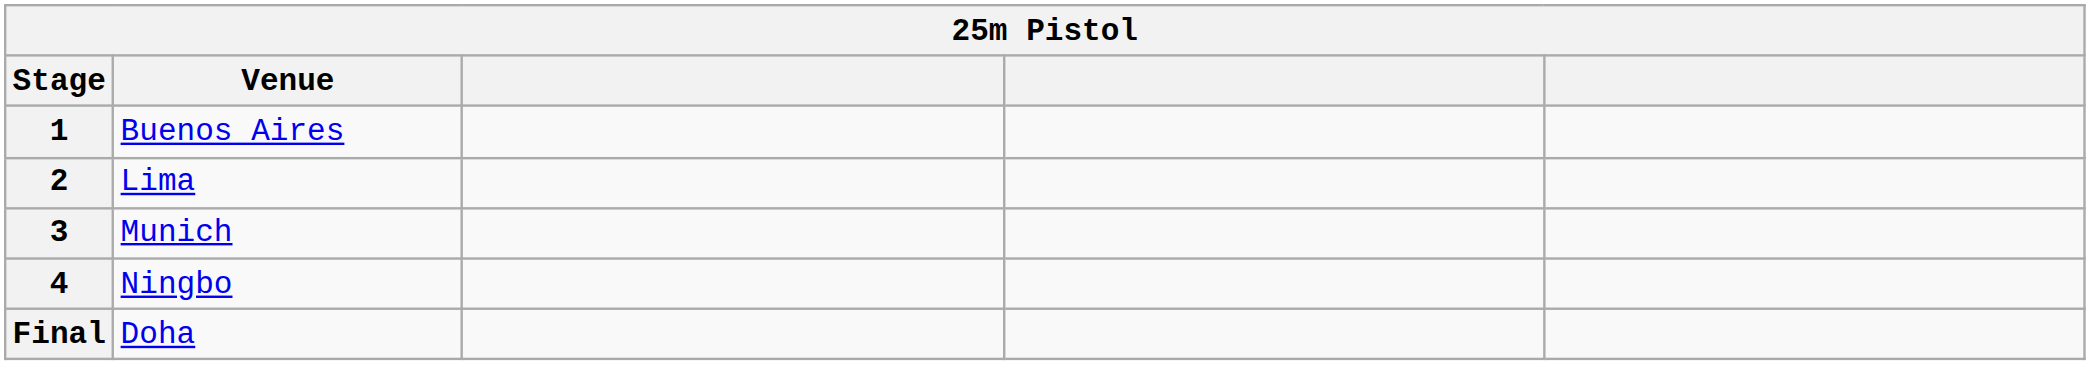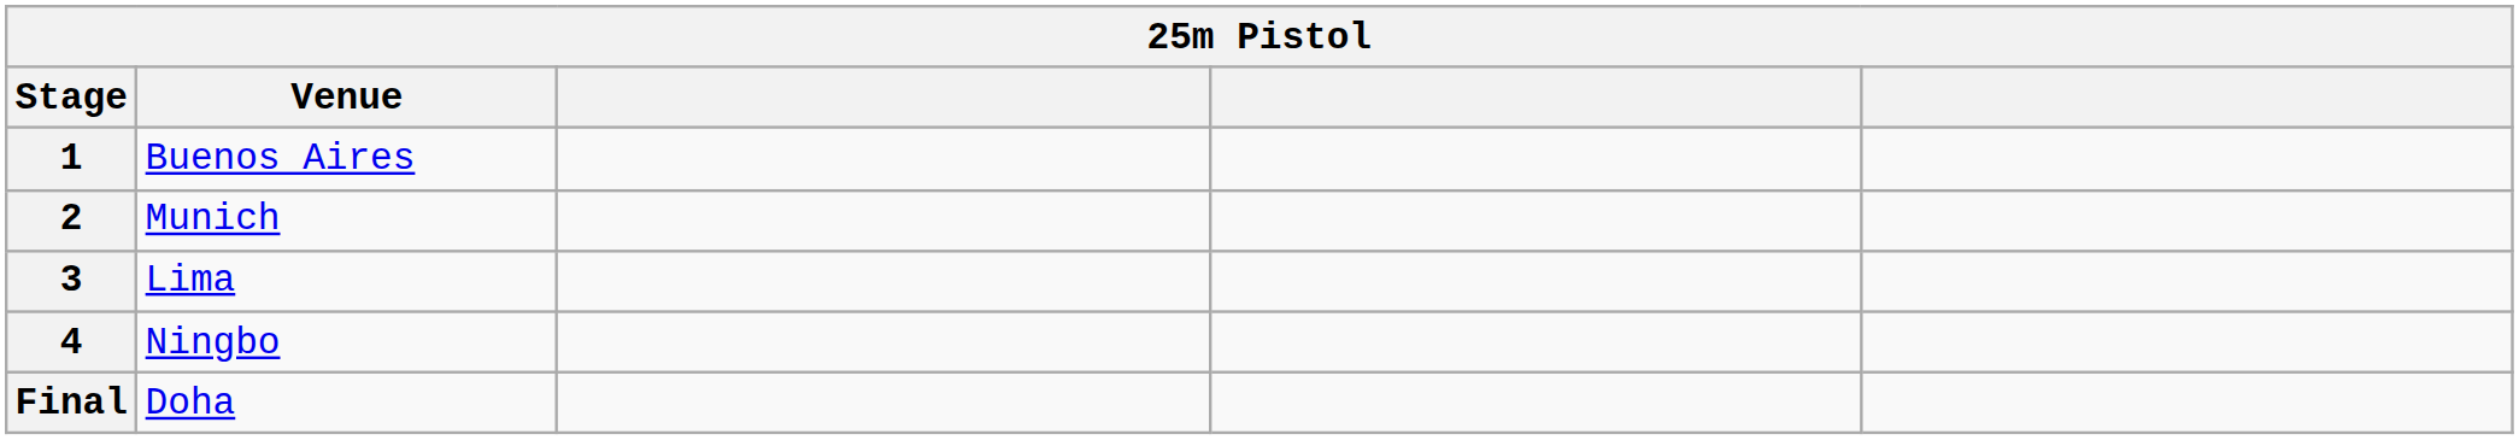2 | Venue: Lima -> Munich
3 | Venue: Munich -> Lima
